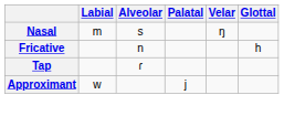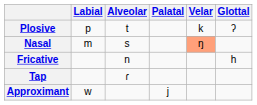+ row: Plosive | p | t | k | ʔ
Nasal | Velar: no background -> lightsalmon background
